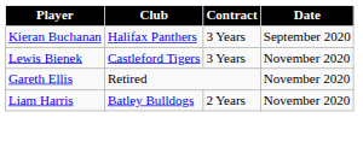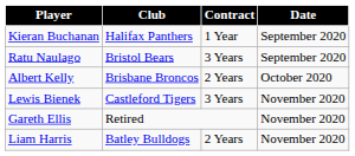Kieran Buchanan | Contract: 3 Years -> 1 Year
+ row: Ratu Naulago | Bristol Bears | 3 Years | September 2020
+ row: Albert Kelly | Brisbane Broncos | 2 Years | October 2020
